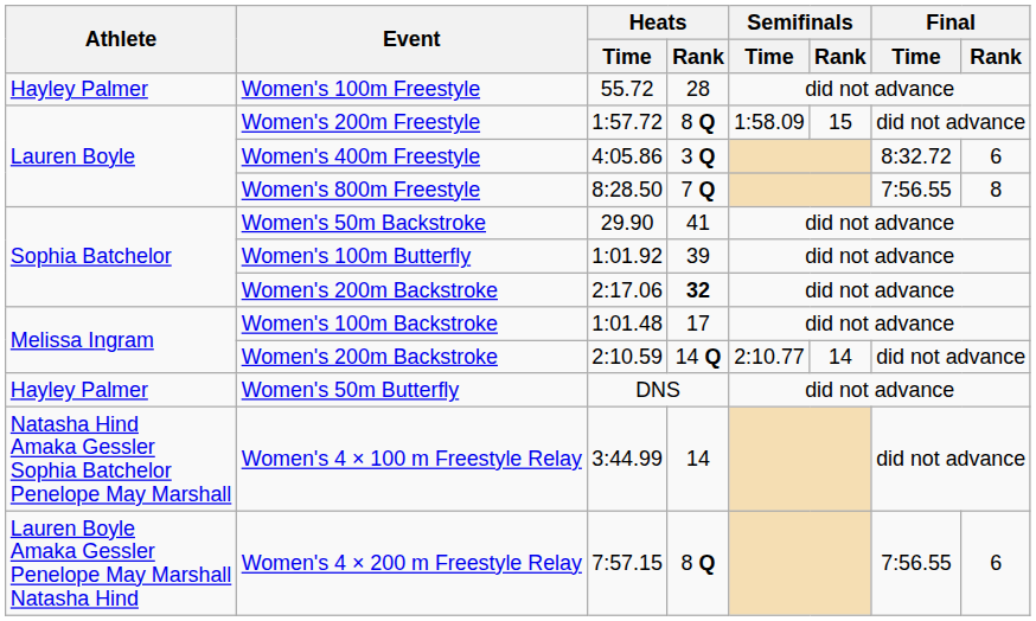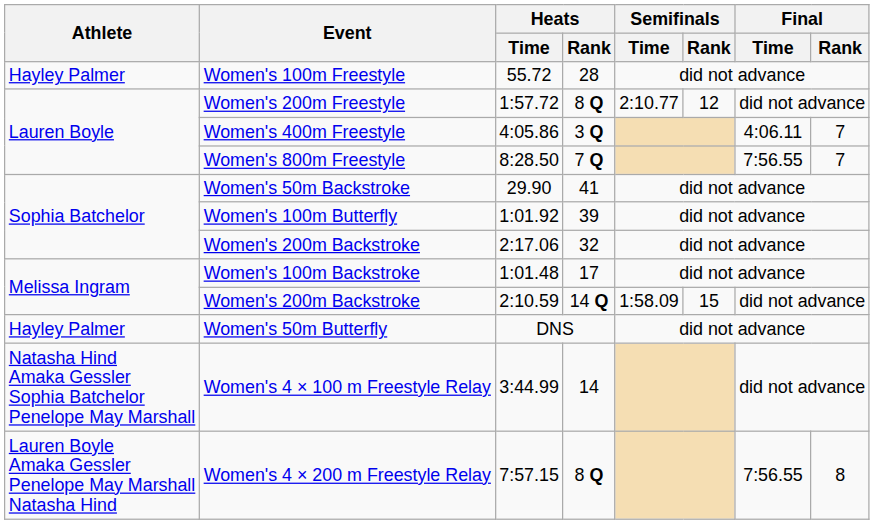Women's 200m Freestyle | Semifinals / Time: 1:58.09 -> 2:10.77
Women's 200m Freestyle | Semifinals / Rank: 15 -> 12
Women's 400m Freestyle | Final / Time: 8:32.72 -> 4:06.11
Women's 400m Freestyle | Final / Rank: 6 -> 7
Women's 800m Freestyle | Final / Rank: 8 -> 7
Women's 200m Backstroke / 2:17.06 | Heats / Rank: bold -> normal
Women's 200m Backstroke / 2:10.59 | Semifinals / Time: 2:10.77 -> 1:58.09
Women's 200m Backstroke / 2:10.59 | Semifinals / Rank: 14 -> 15
Women's 4 × 200 m Freestyle Relay | Final / Rank: 6 -> 8
